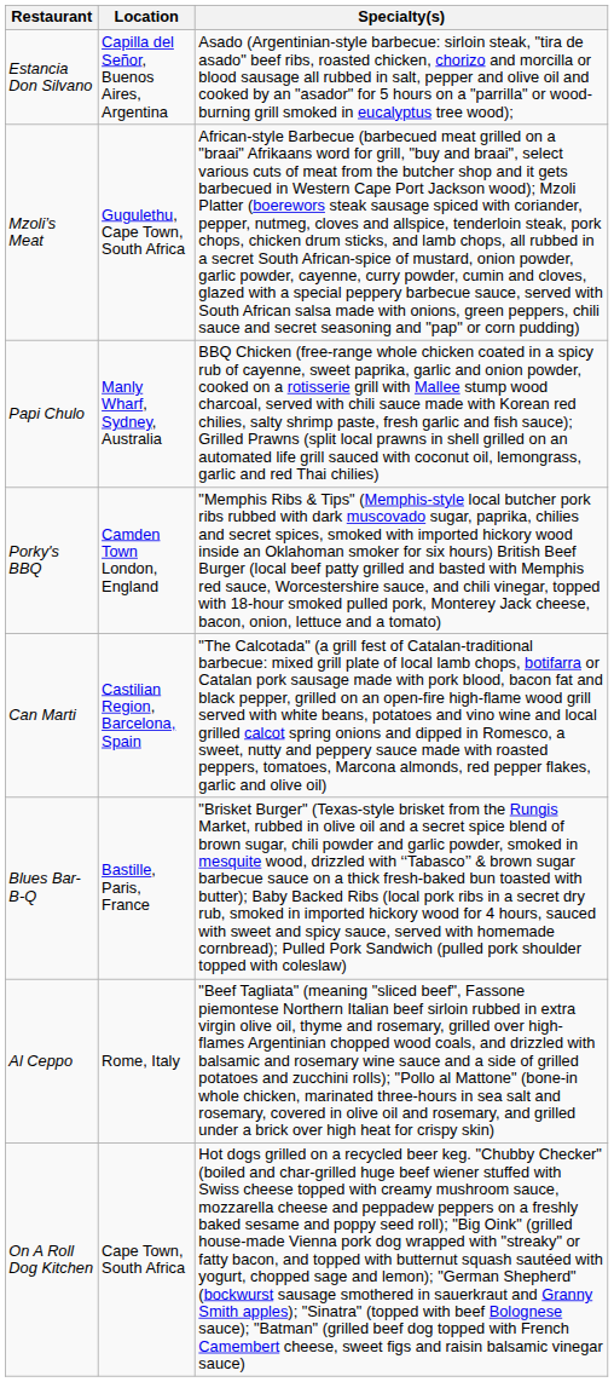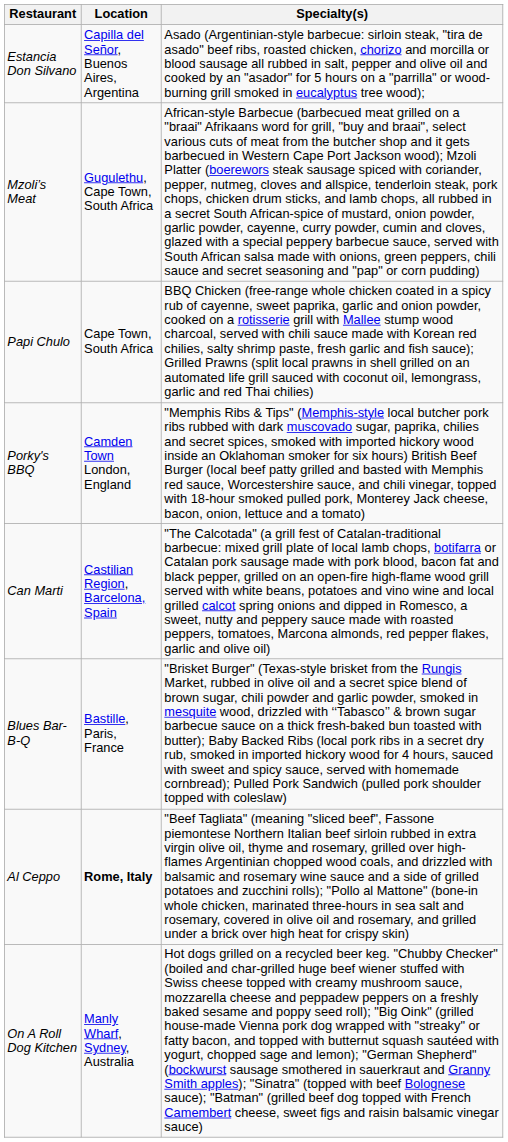Papi Chulo | Location: Manly Wharf, Sydney, Australia -> Cape Town, South Africa
Al Ceppo | Location: normal -> bold
On A Roll Dog Kitchen | Location: Cape Town, South Africa -> Manly Wharf, Sydney, Australia
